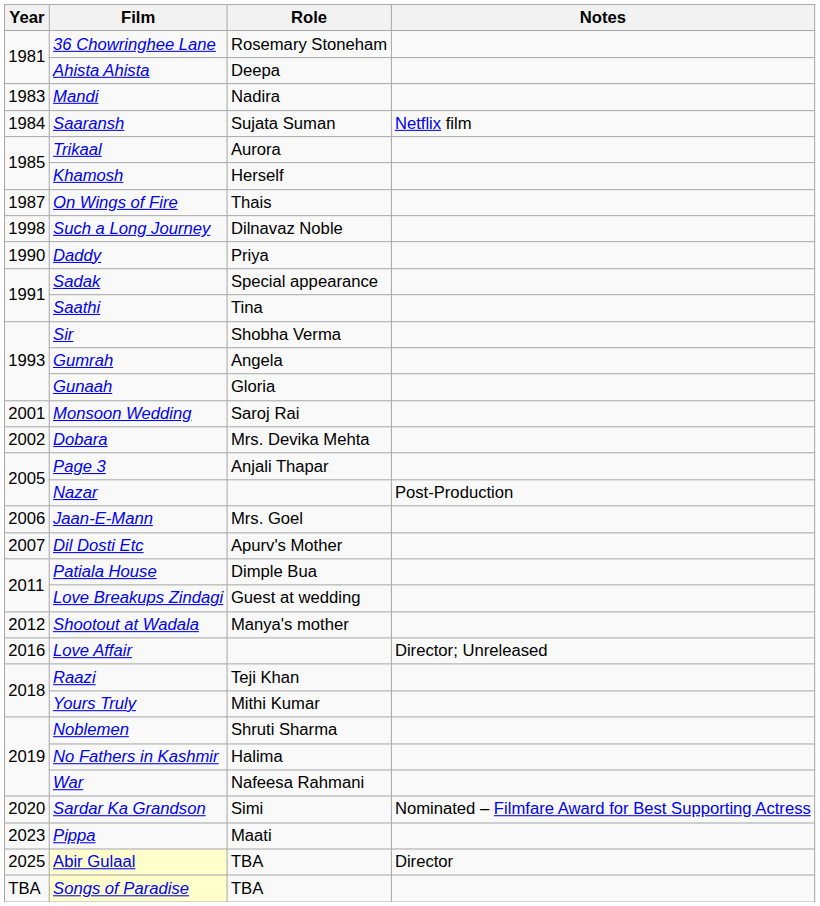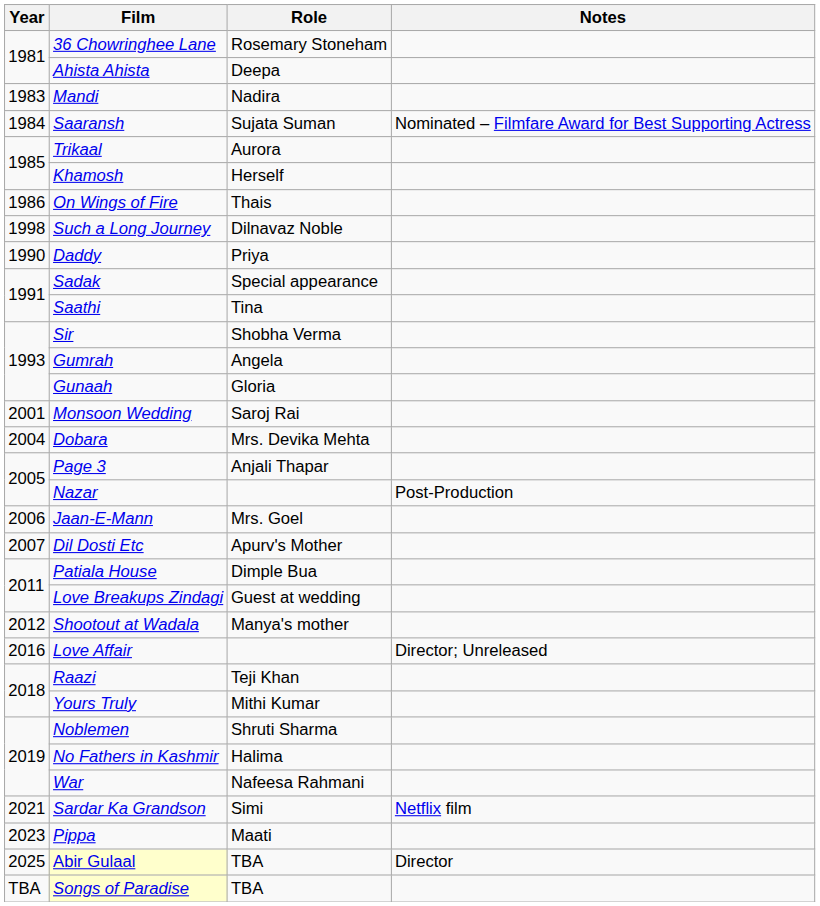Saaransh | Notes: Netflix film -> Nominated – Filmfare Award for Best Supporting Actress
On Wings of Fire | Year: 1987 -> 1986
Dobara | Year: 2002 -> 2004
Sardar Ka Grandson | Year: 2020 -> 2021
Sardar Ka Grandson | Notes: Nominated – Filmfare Award for Best Supporting Actress -> Netflix film
